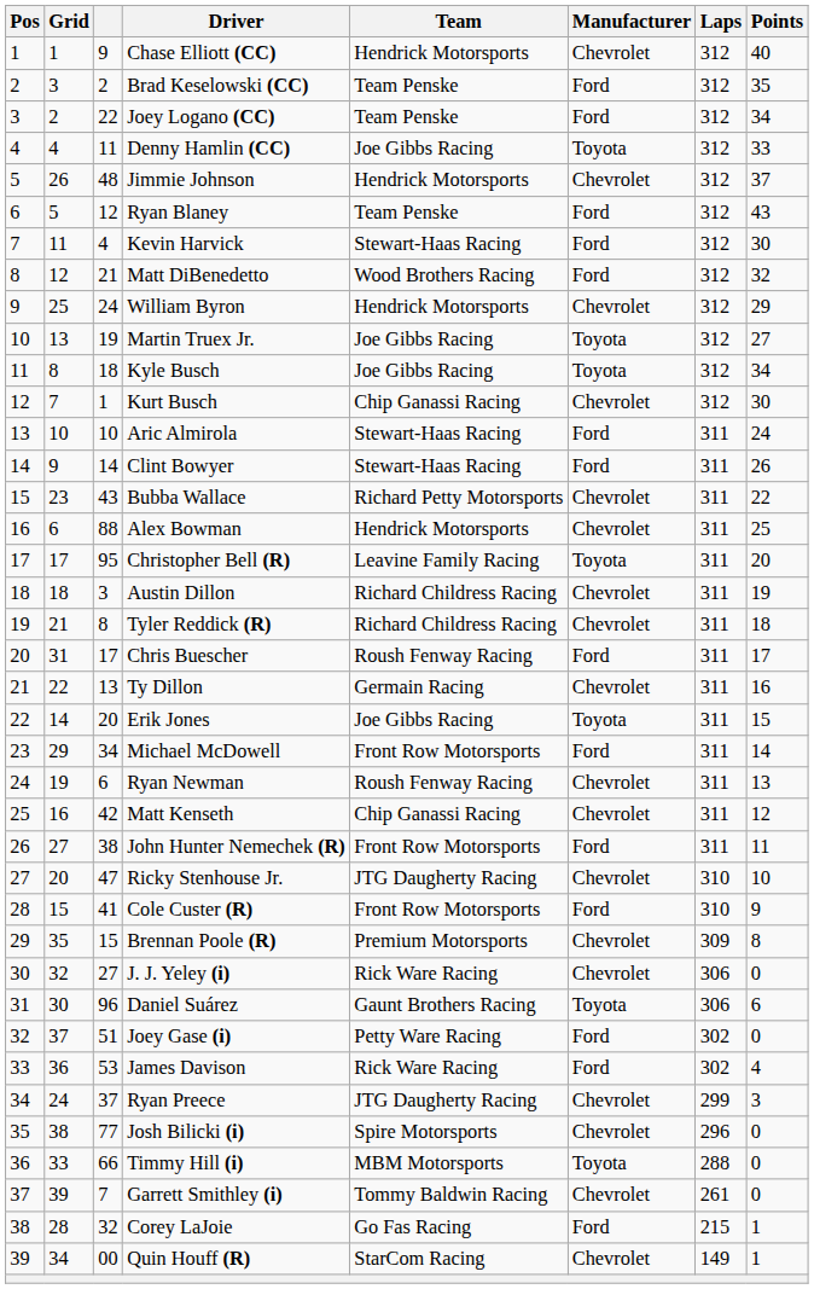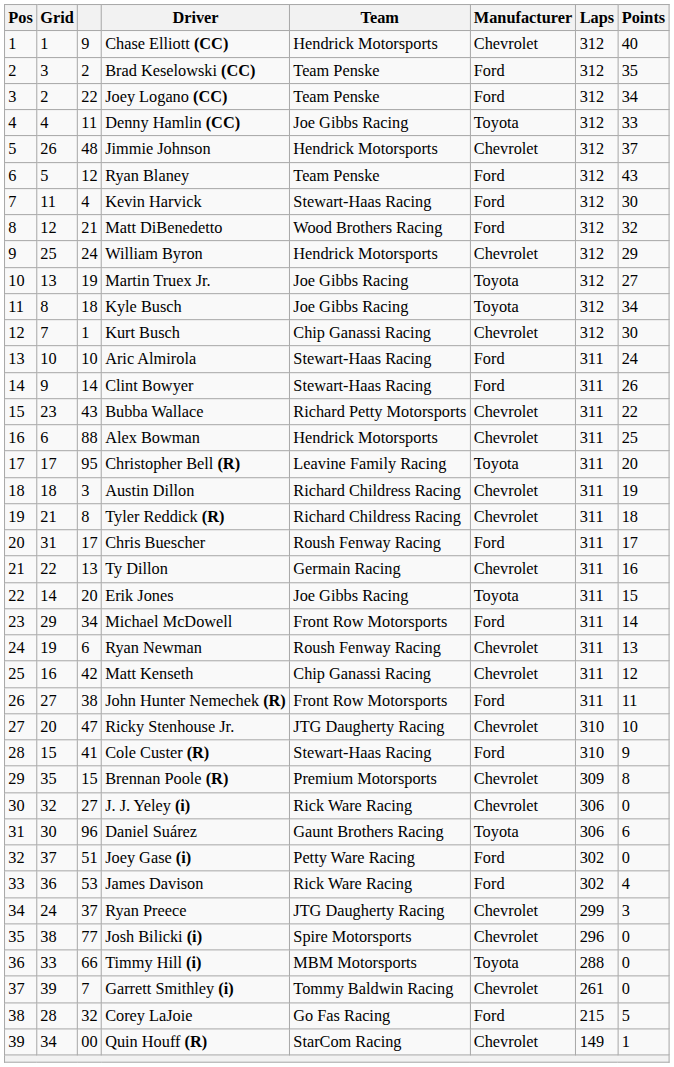Cole Custer (R) | Team: Front Row Motorsports -> Stewart-Haas Racing
Corey LaJoie | Points: 1 -> 5
